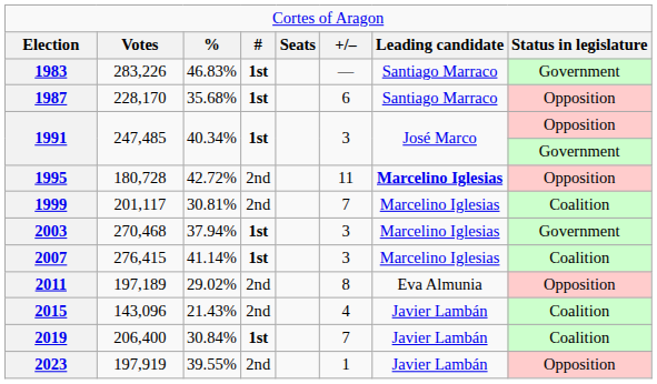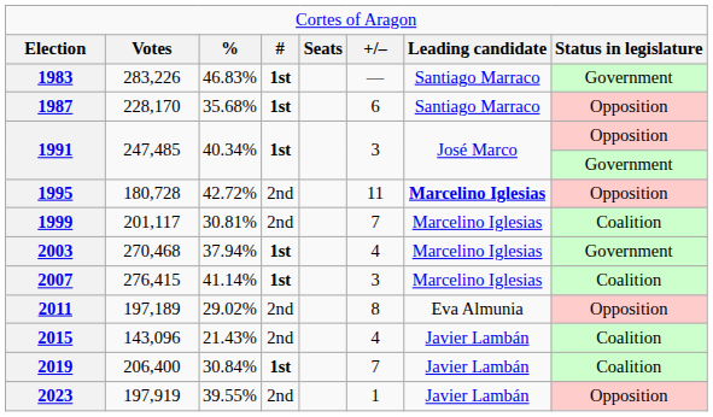2003 | column 6: 3 -> 4
